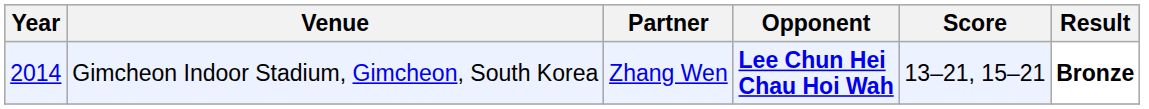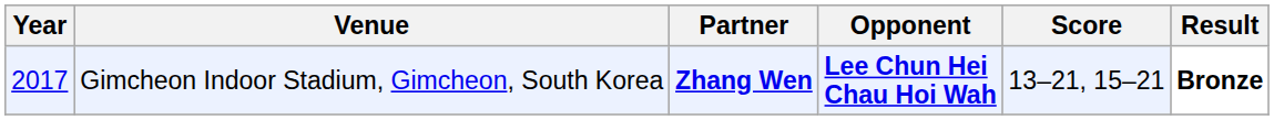Gimcheon Indoor Stadium, Gimcheon, South Korea | Year: 2014 -> 2017
Gimcheon Indoor Stadium, Gimcheon, South Korea | Partner: normal -> bold
